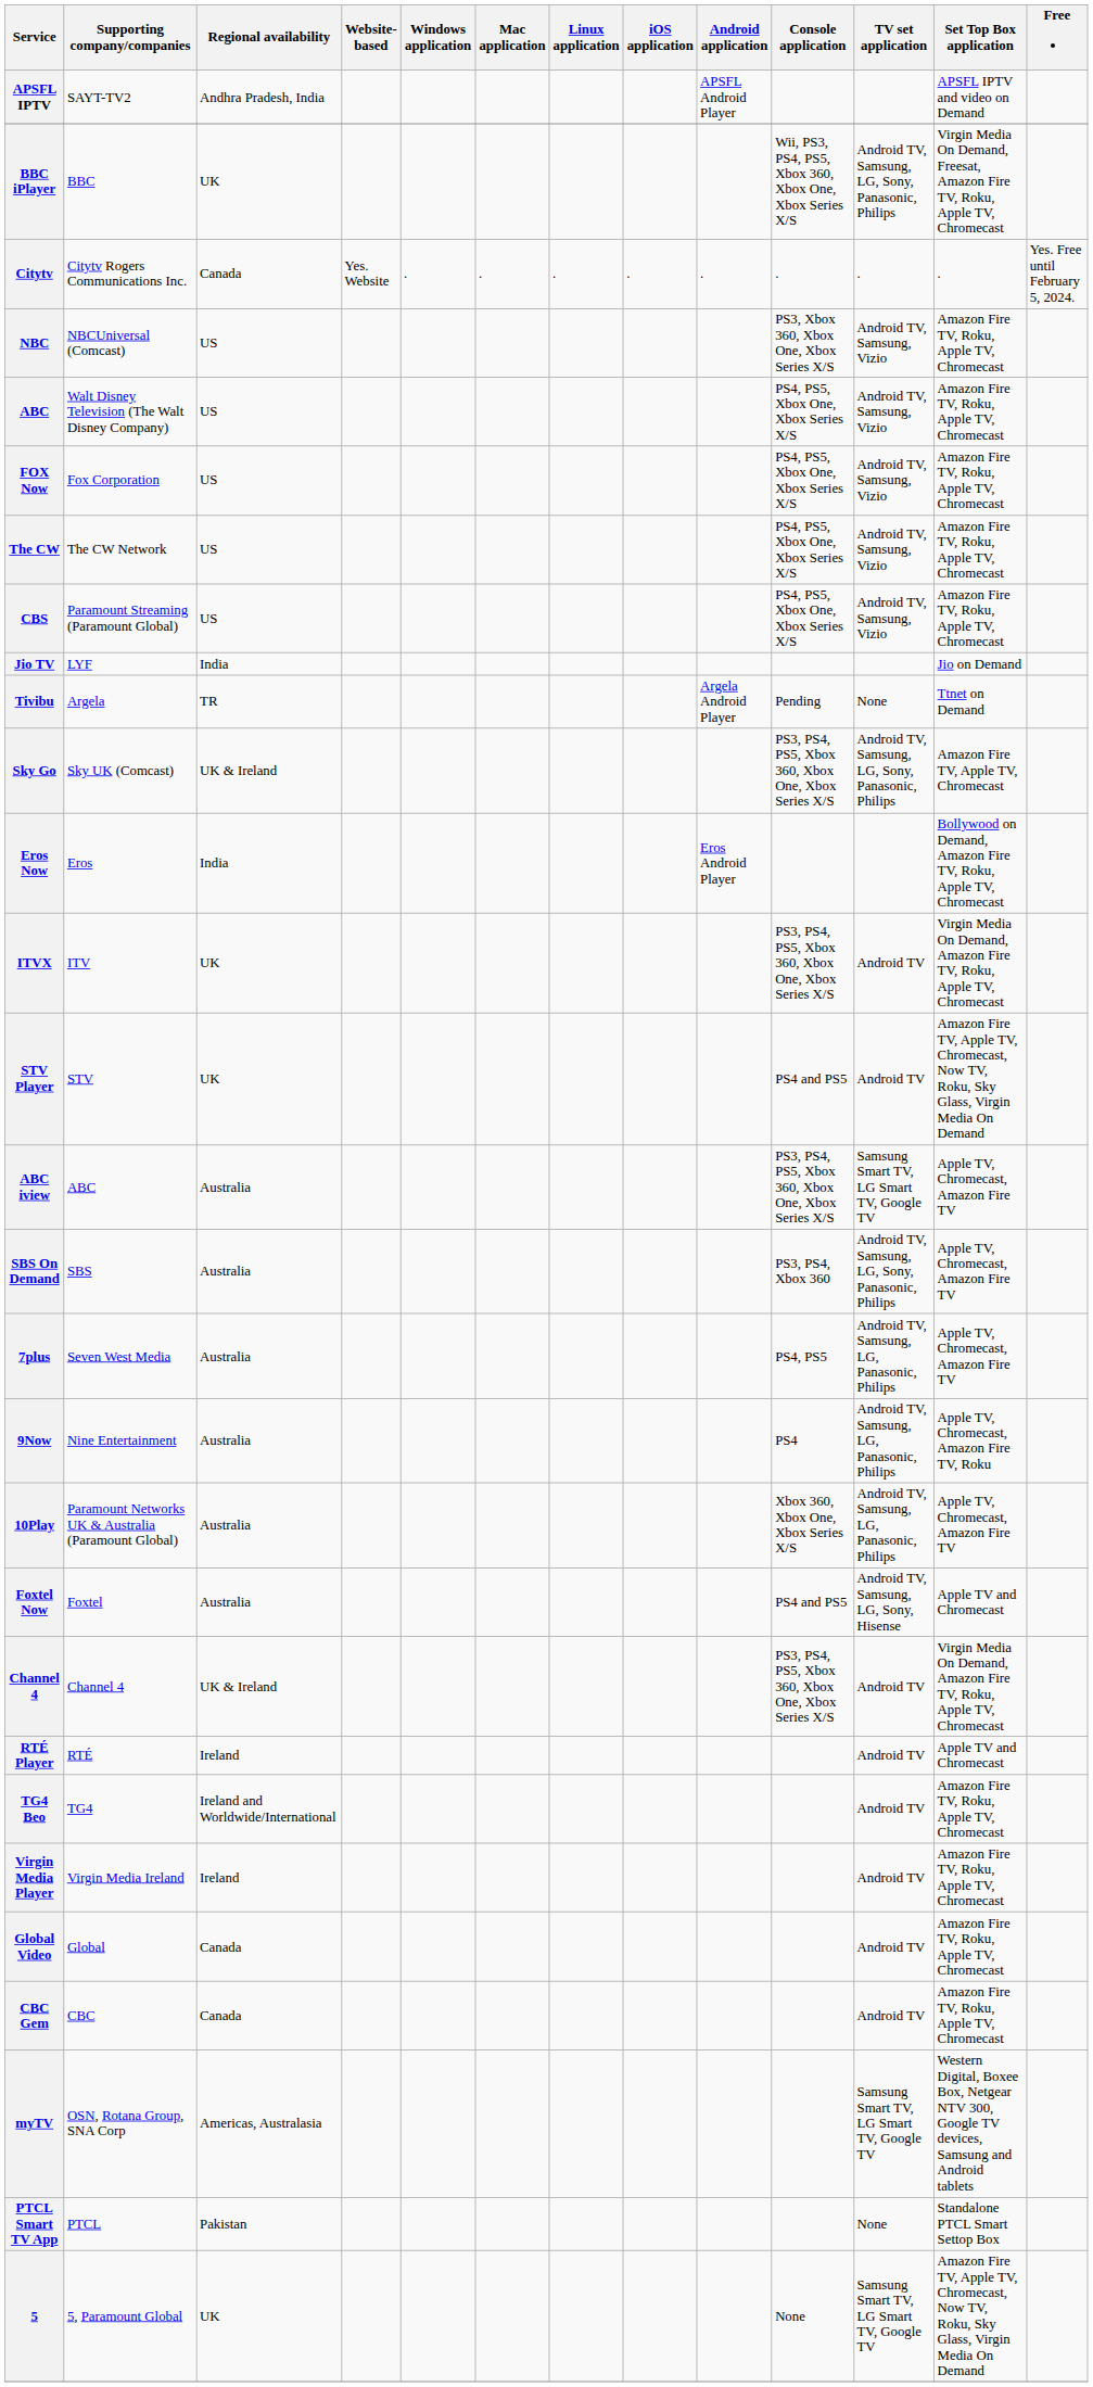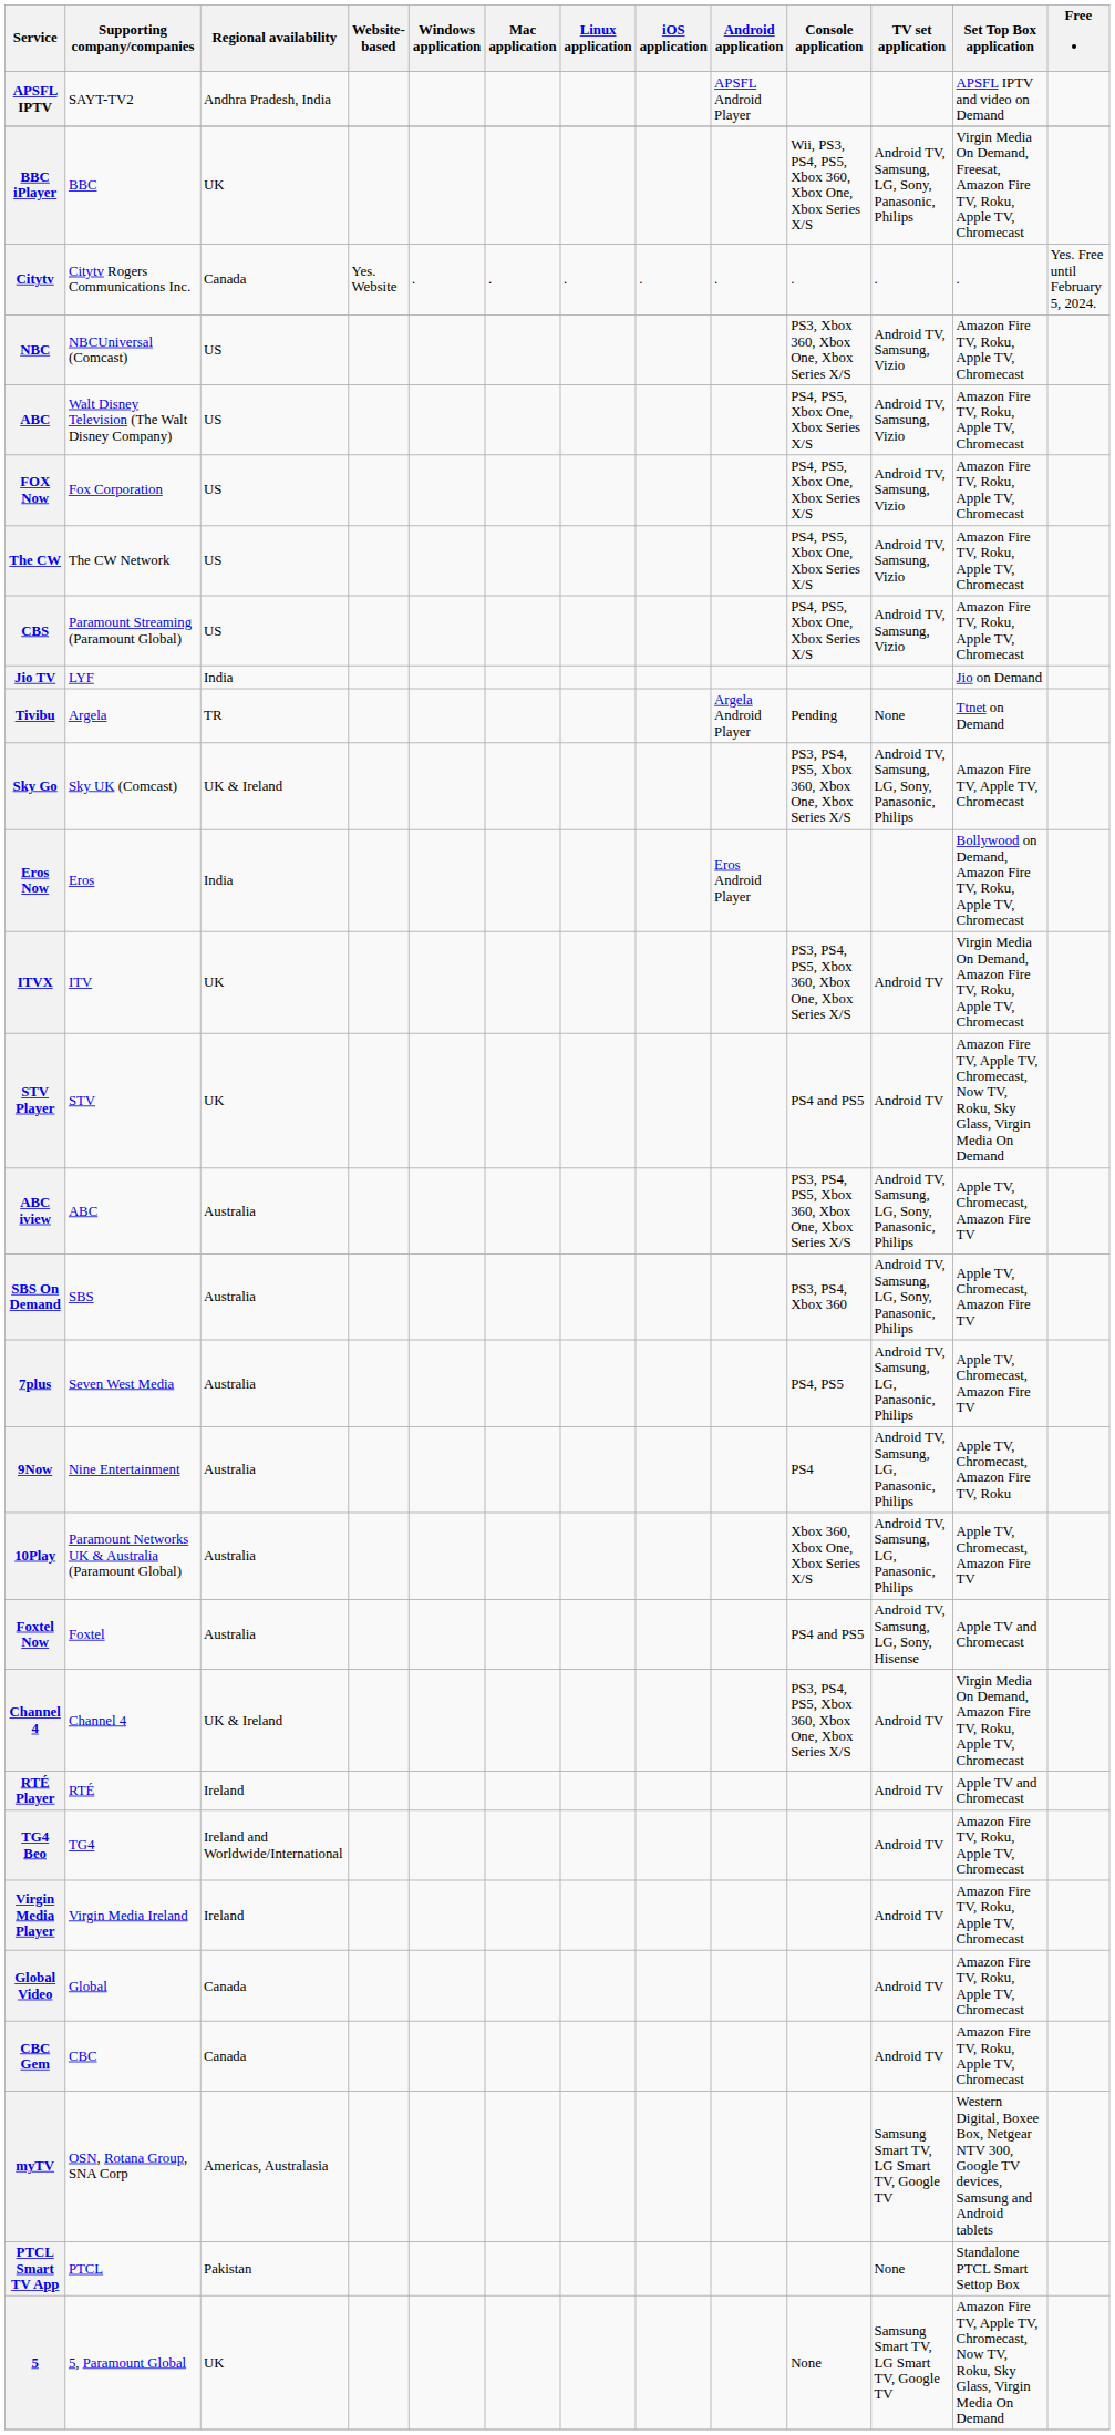ABC iview | TV set application: Samsung Smart TV, LG Smart TV, Google TV -> Android TV, Samsung, LG, Sony, Panasonic, Philips
